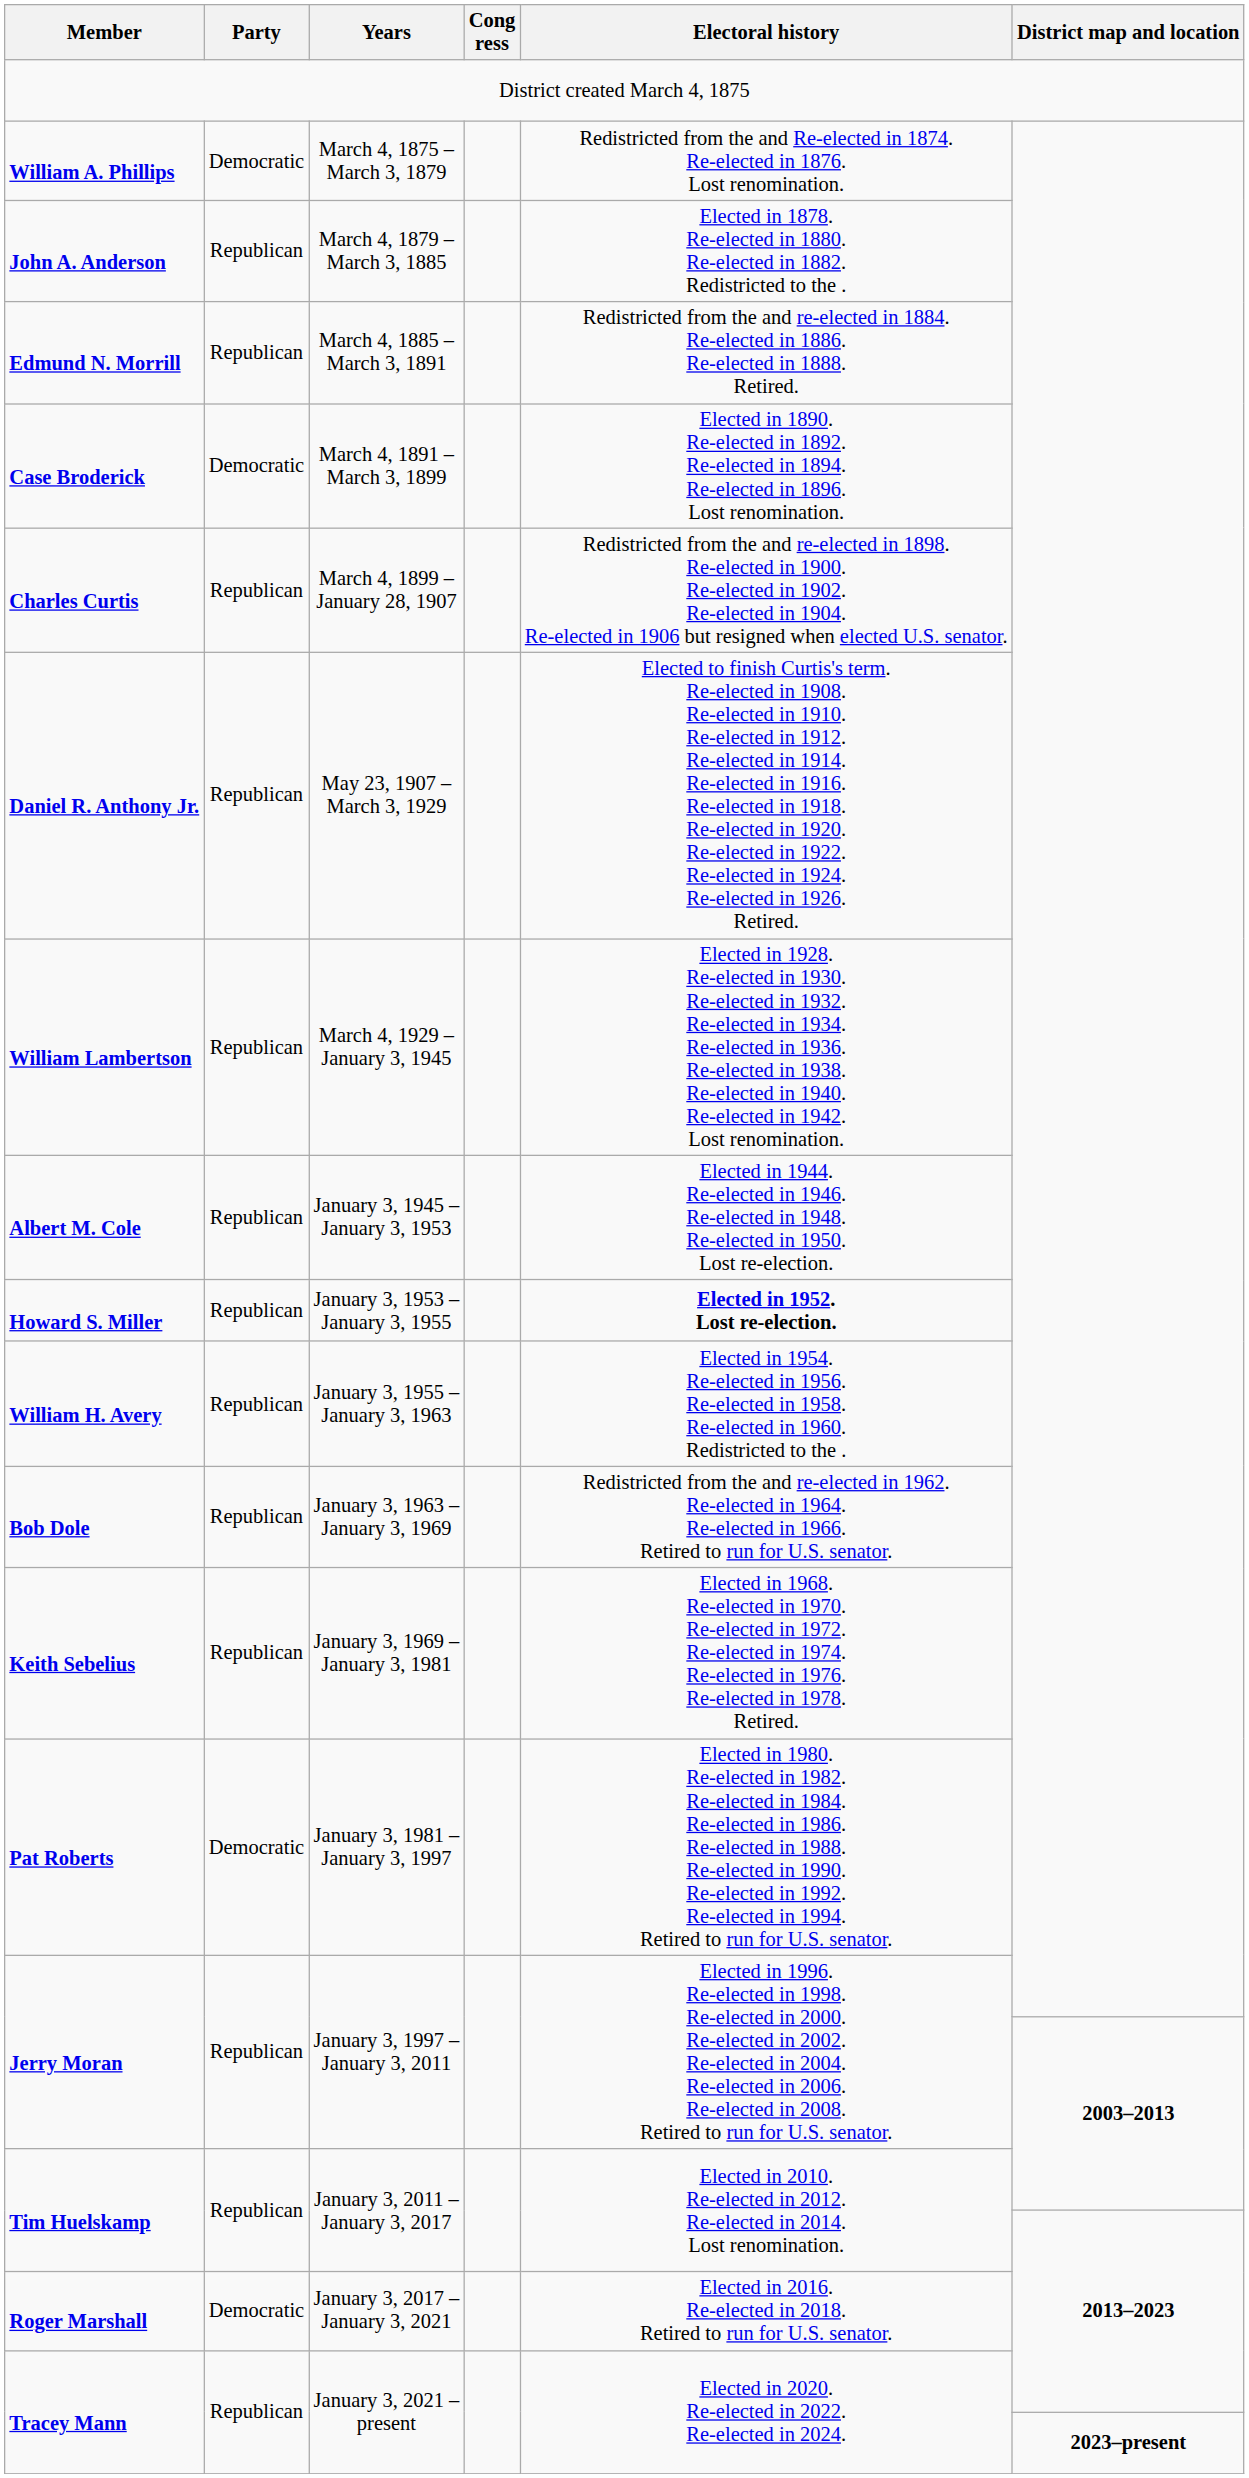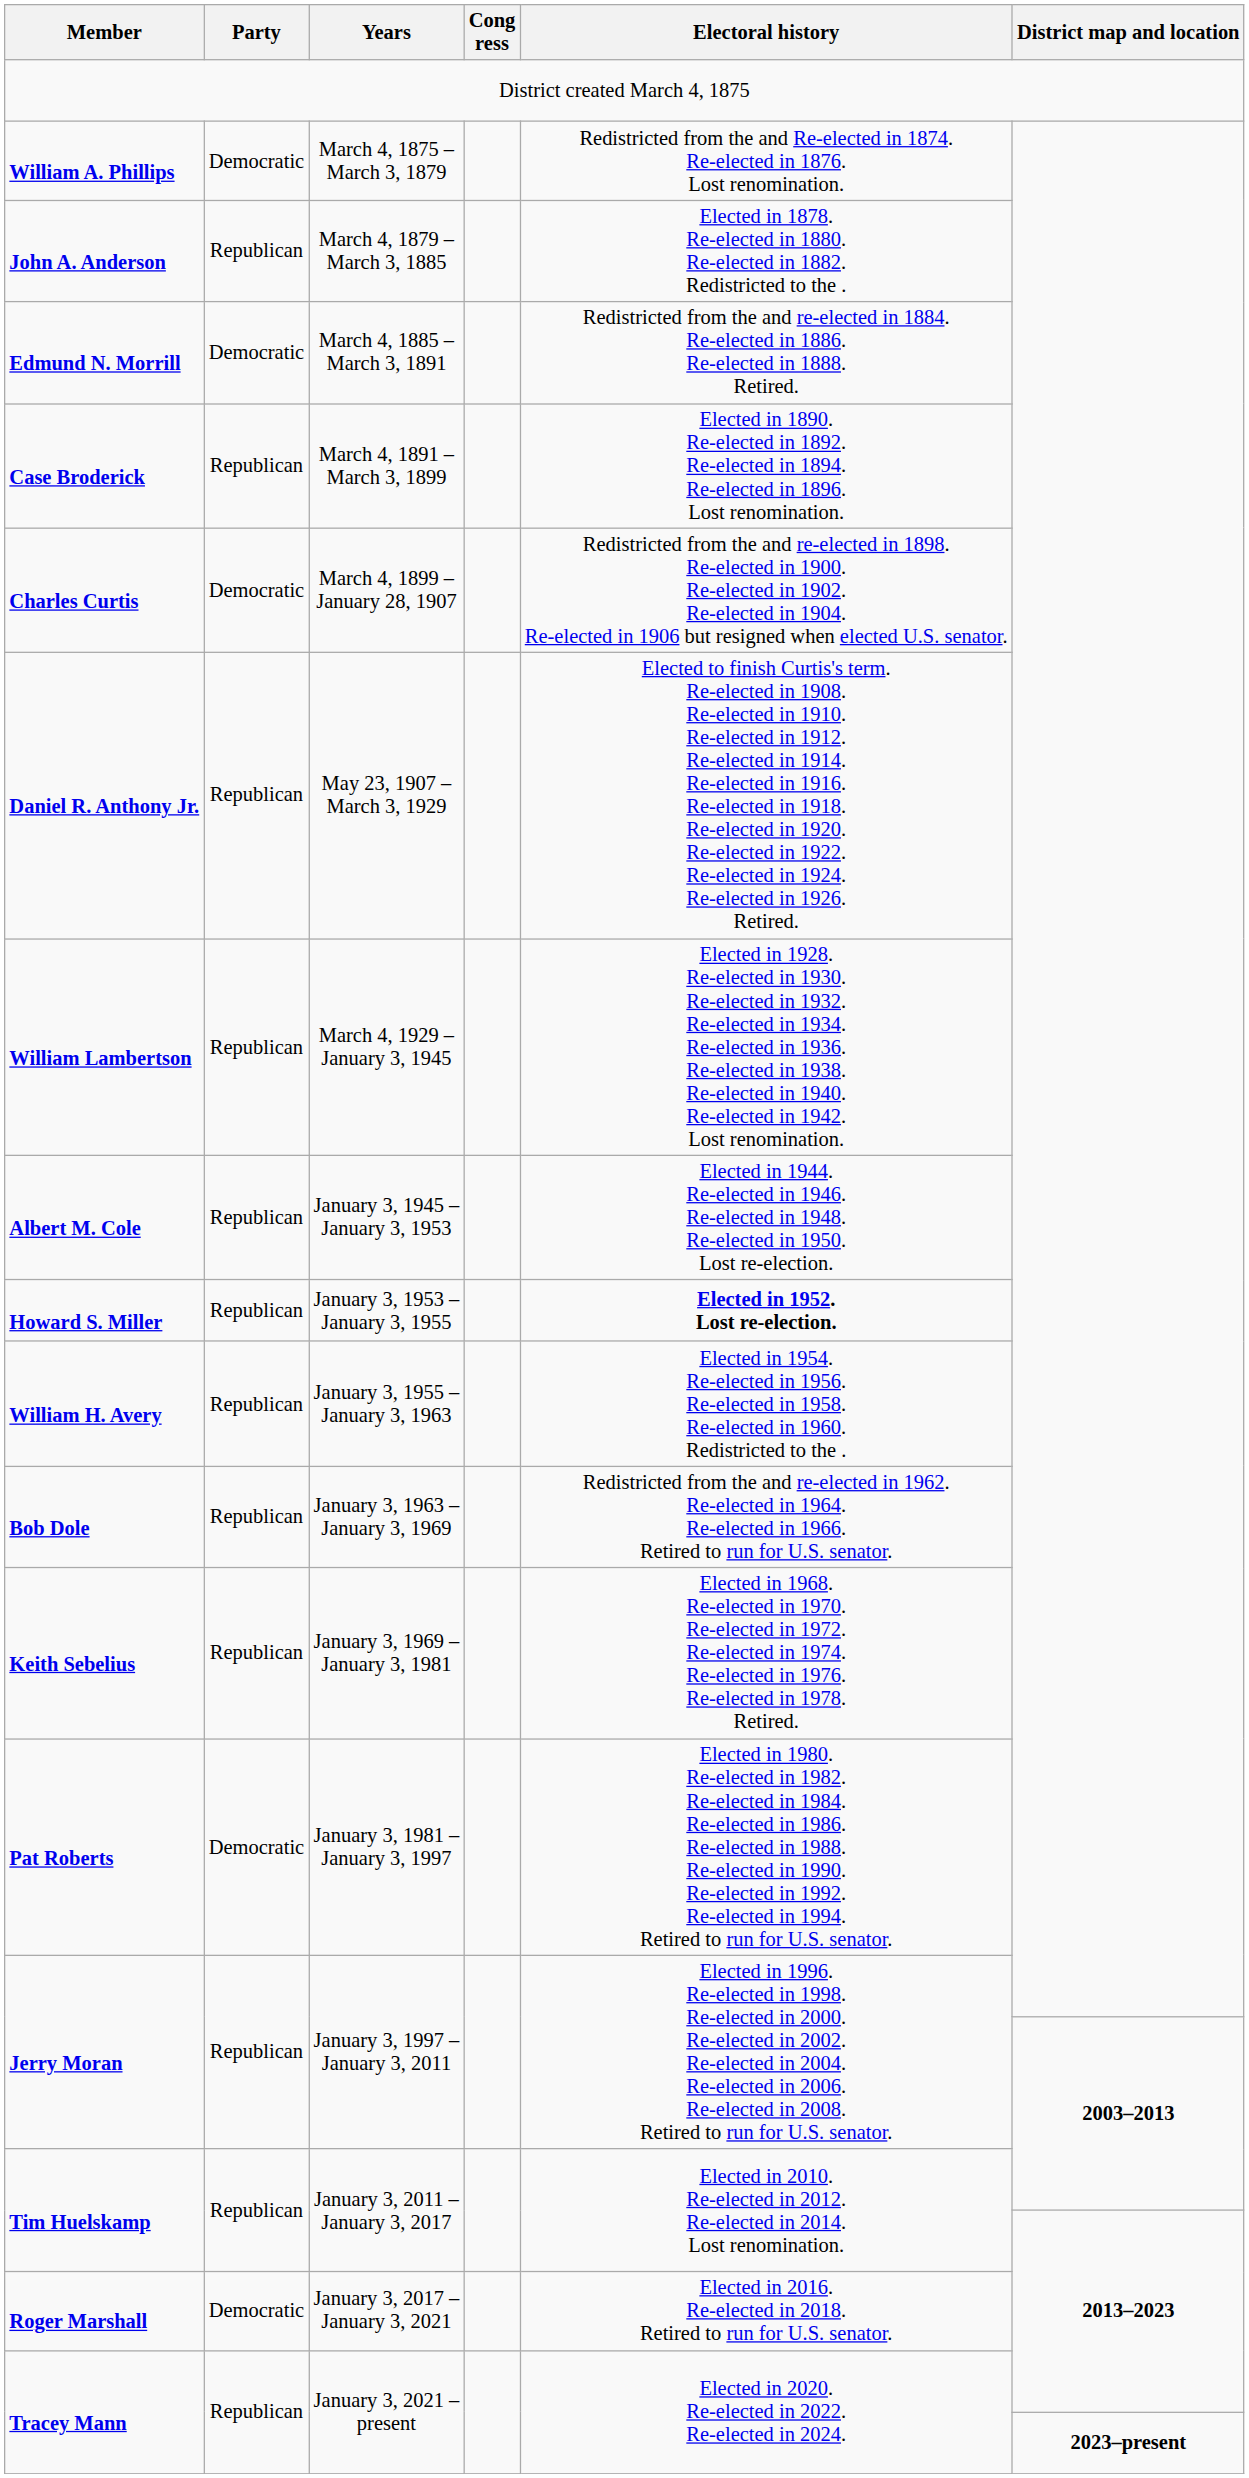Edmund N. Morrill | Party: Republican -> Democratic
Case Broderick | Party: Democratic -> Republican
Charles Curtis | Party: Republican -> Democratic
